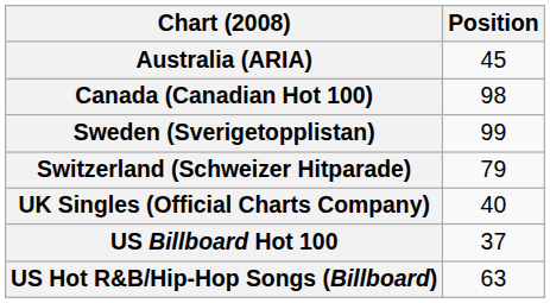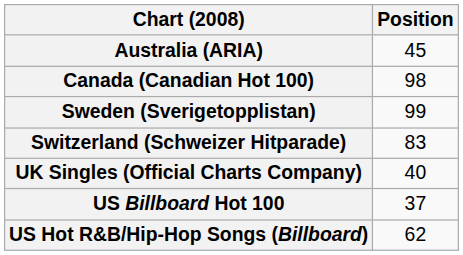Switzerland (Schweizer Hitparade) | Position: 79 -> 83
US Hot R&B/Hip-Hop Songs (Billboard) | Position: 63 -> 62
